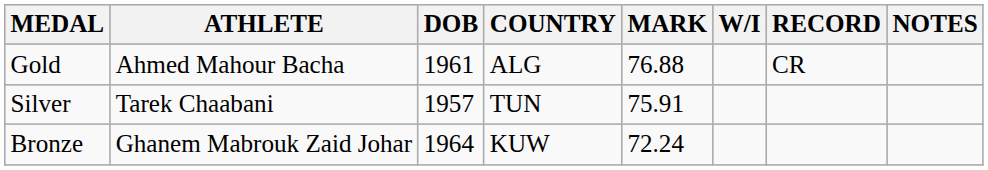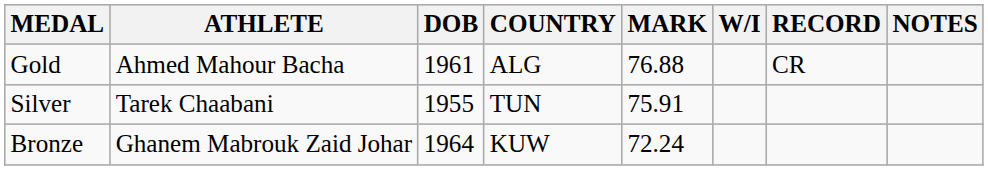Silver | DOB: 1957 -> 1955
